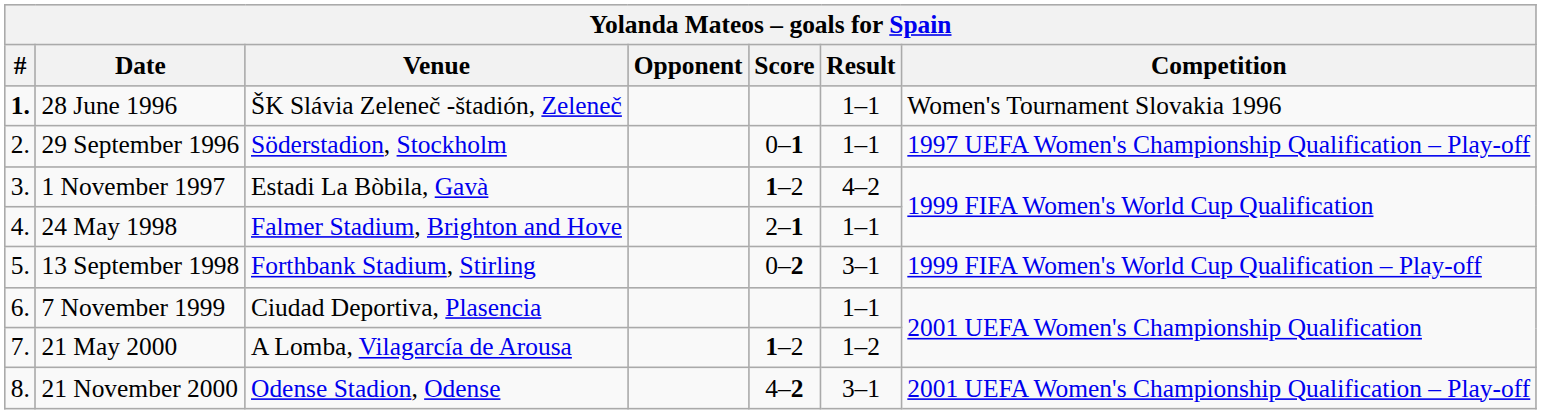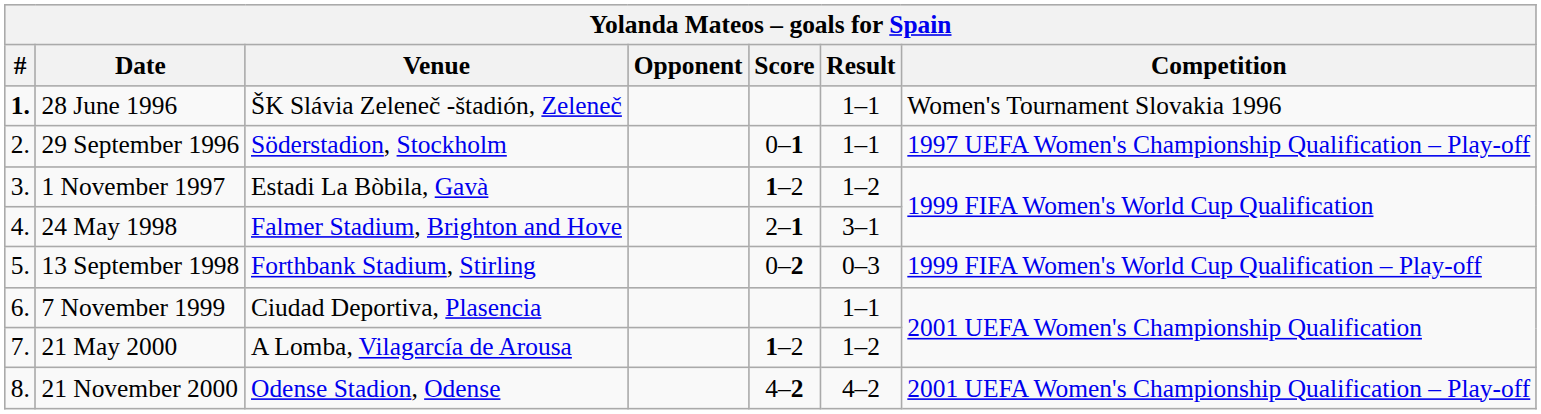1 November 1997 | Result: 4–2 -> 1–2
24 May 1998 | Result: 1–1 -> 3–1
13 September 1998 | Result: 3–1 -> 0–3
21 November 2000 | Result: 3–1 -> 4–2
